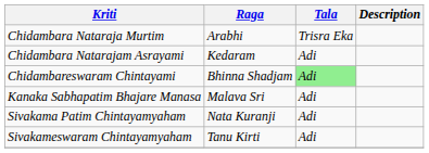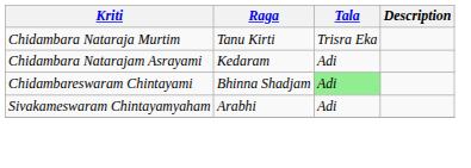Chidambara Nataraja Murtim | Raga: Arabhi -> Tanu Kirti
- row: Kanaka Sabhapatim Bhajare Manasa | Malava Sri | Adi
- row: Sivakama Patim Chintayamyaham | Nata Kuranji | Adi
Sivakameswaram Chintayamyaham | Raga: Tanu Kirti -> Arabhi
